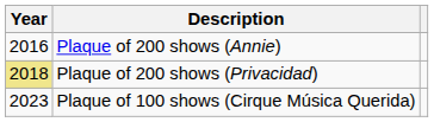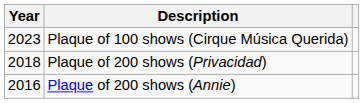rows swapped: Plaque of 200 shows (Annie) <-> Plaque of 100 shows (Cirque Música Querida)
Plaque of 200 shows (Privacidad) | Year: khaki background -> no background
